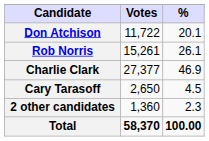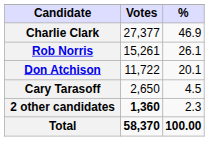rows swapped: Charlie Clark <-> Don Atchison
2 other candidates | Votes: normal -> bold
